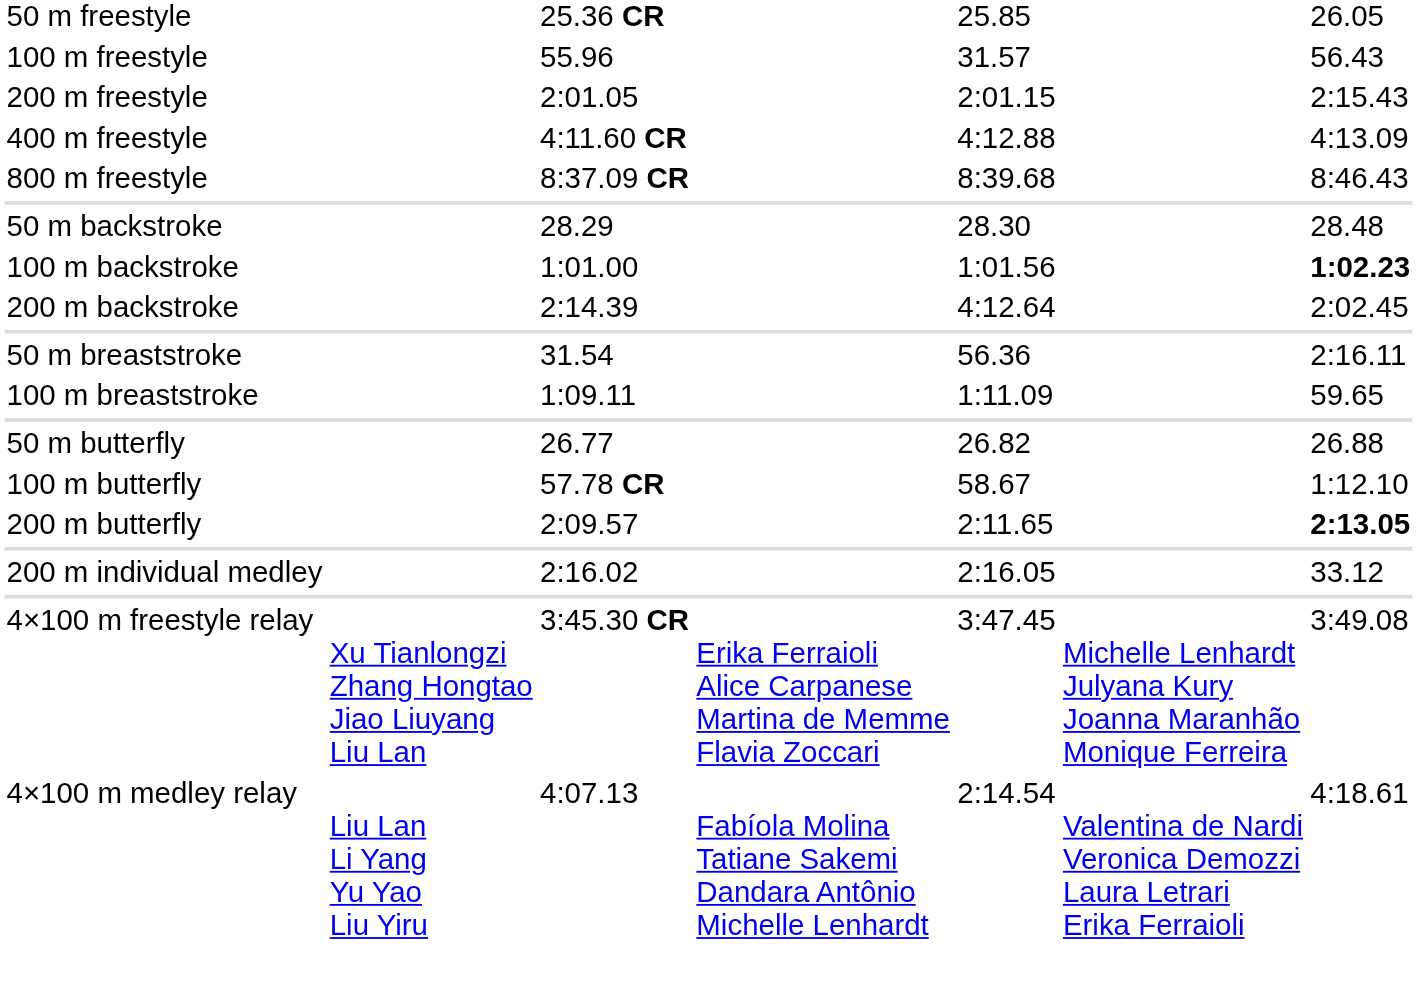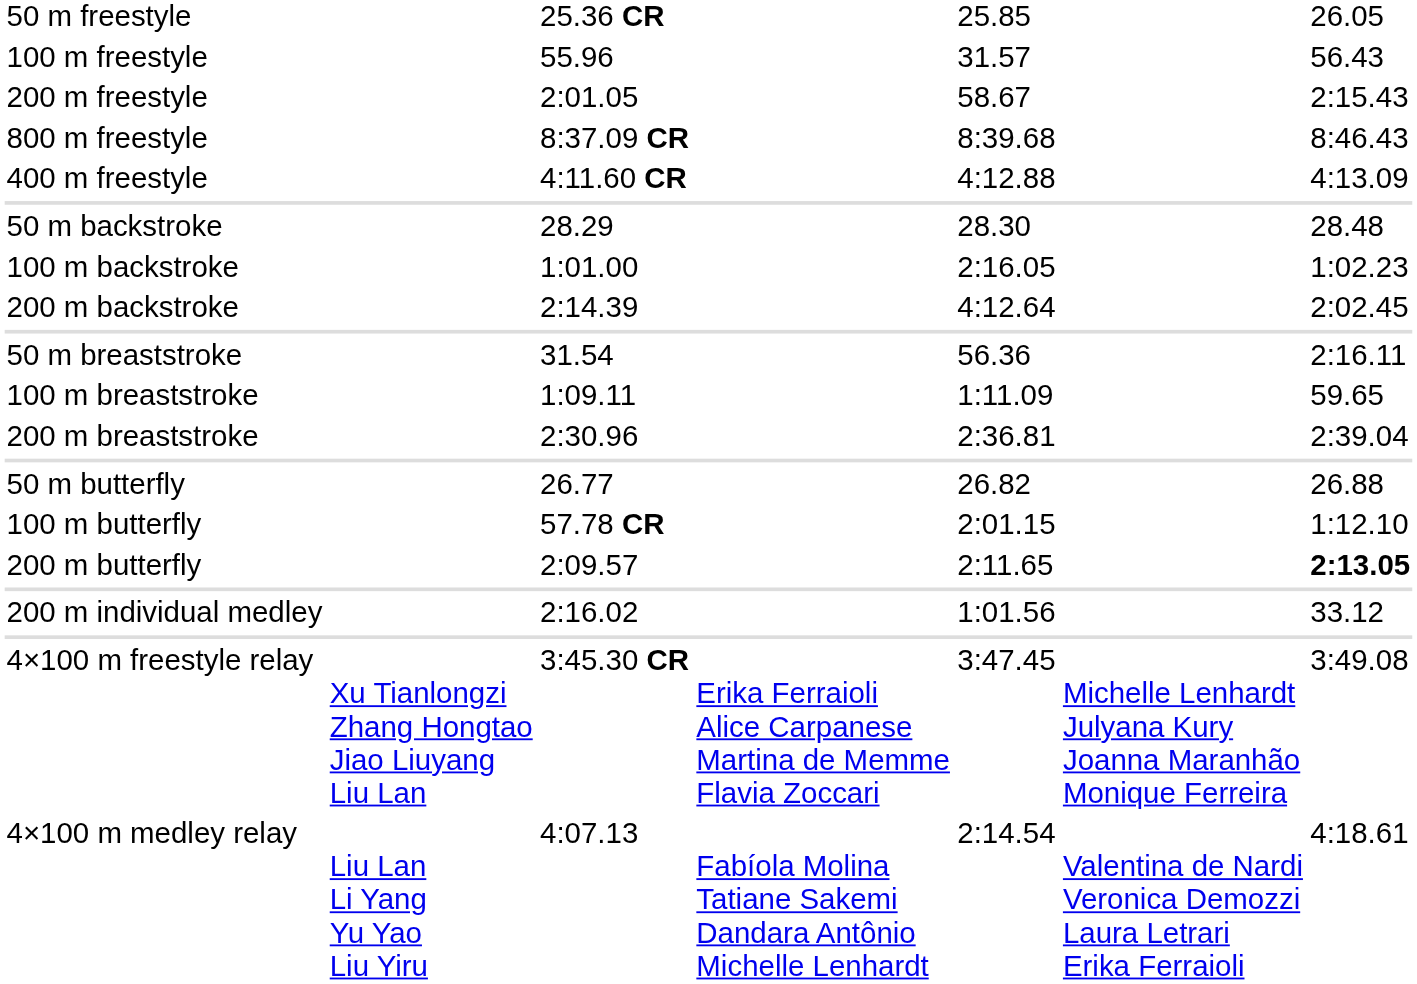200 m freestyle | column 5: 2:01.15 -> 58.67
rows swapped: 400 m freestyle <-> 800 m freestyle
100 m backstroke | column 5: 1:01.56 -> 2:16.05
100 m backstroke | column 7: bold -> normal
+ row: 200 m breaststroke | 2:30.96 | 2:36.81 | 2:39.04
100 m butterfly | column 5: 58.67 -> 2:01.15
200 m individual medley | column 5: 2:16.05 -> 1:01.56
